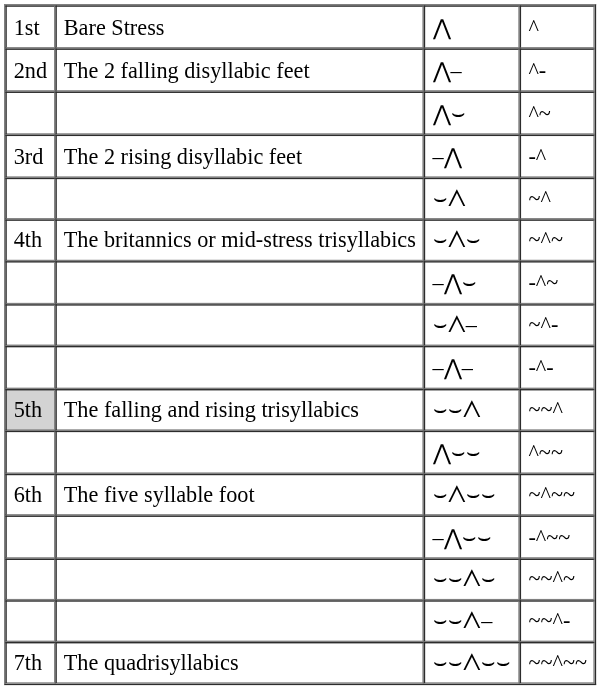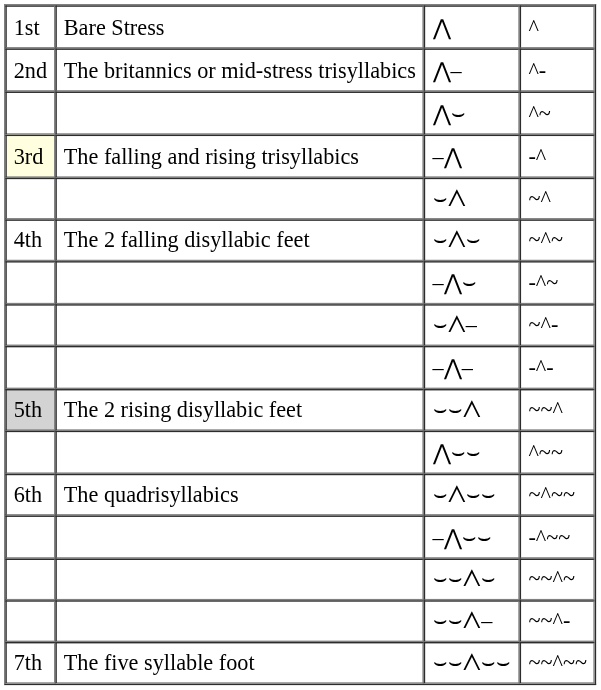⋀– | column 2: The 2 falling disyllabic feet -> The britannics or mid-stress trisyllabics
–⋀ | column 1: no background -> lightyellow background
–⋀ | column 2: The 2 rising disyllabic feet -> The falling and rising trisyllabics
⌣⋀⌣ | column 2: The britannics or mid-stress trisyllabics -> The 2 falling disyllabic feet
⌣⌣⋀ | column 2: The falling and rising trisyllabics -> The 2 rising disyllabic feet
⌣⋀⌣⌣ | column 2: The five syllable foot -> The quadrisyllabics
⌣⌣⋀⌣⌣ | column 2: The quadrisyllabics -> The five syllable foot
